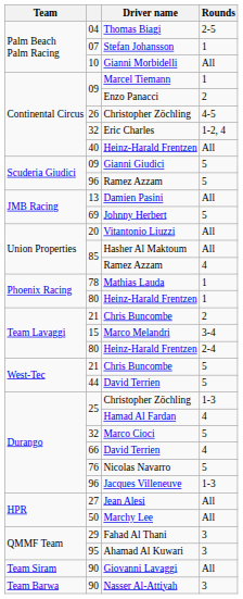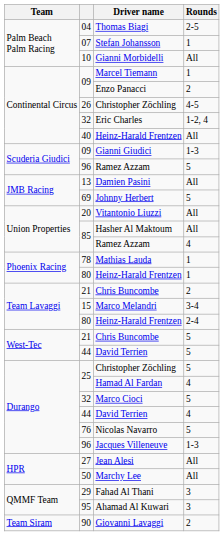Gianni Giudici | Rounds: 5 -> 1-3
Durango / Christopher Zöchling | Rounds: 1-3 -> 5
Durango / David Terrien | column 2: 66 -> 44
Giovanni Lavaggi | Rounds: All -> 2
- row: Team Barwa | 90 | Nasser Al-Attiyah | 3
